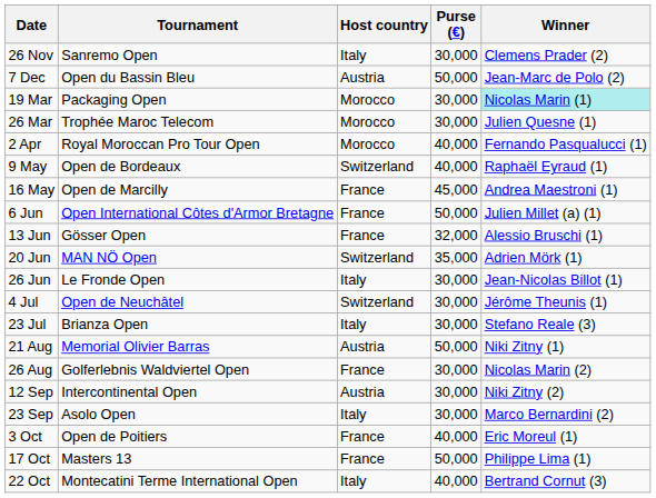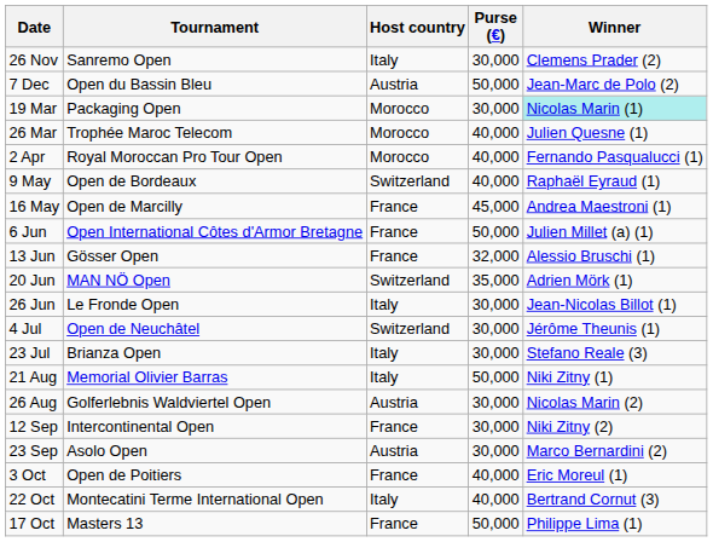26 Mar | Purse (€): 30,000 -> 40,000
21 Aug | Host country: Austria -> Italy
26 Aug | Host country: France -> Austria
12 Sep | Host country: Austria -> France
23 Sep | Host country: Italy -> Austria
rows swapped: 17 Oct <-> 22 Oct
